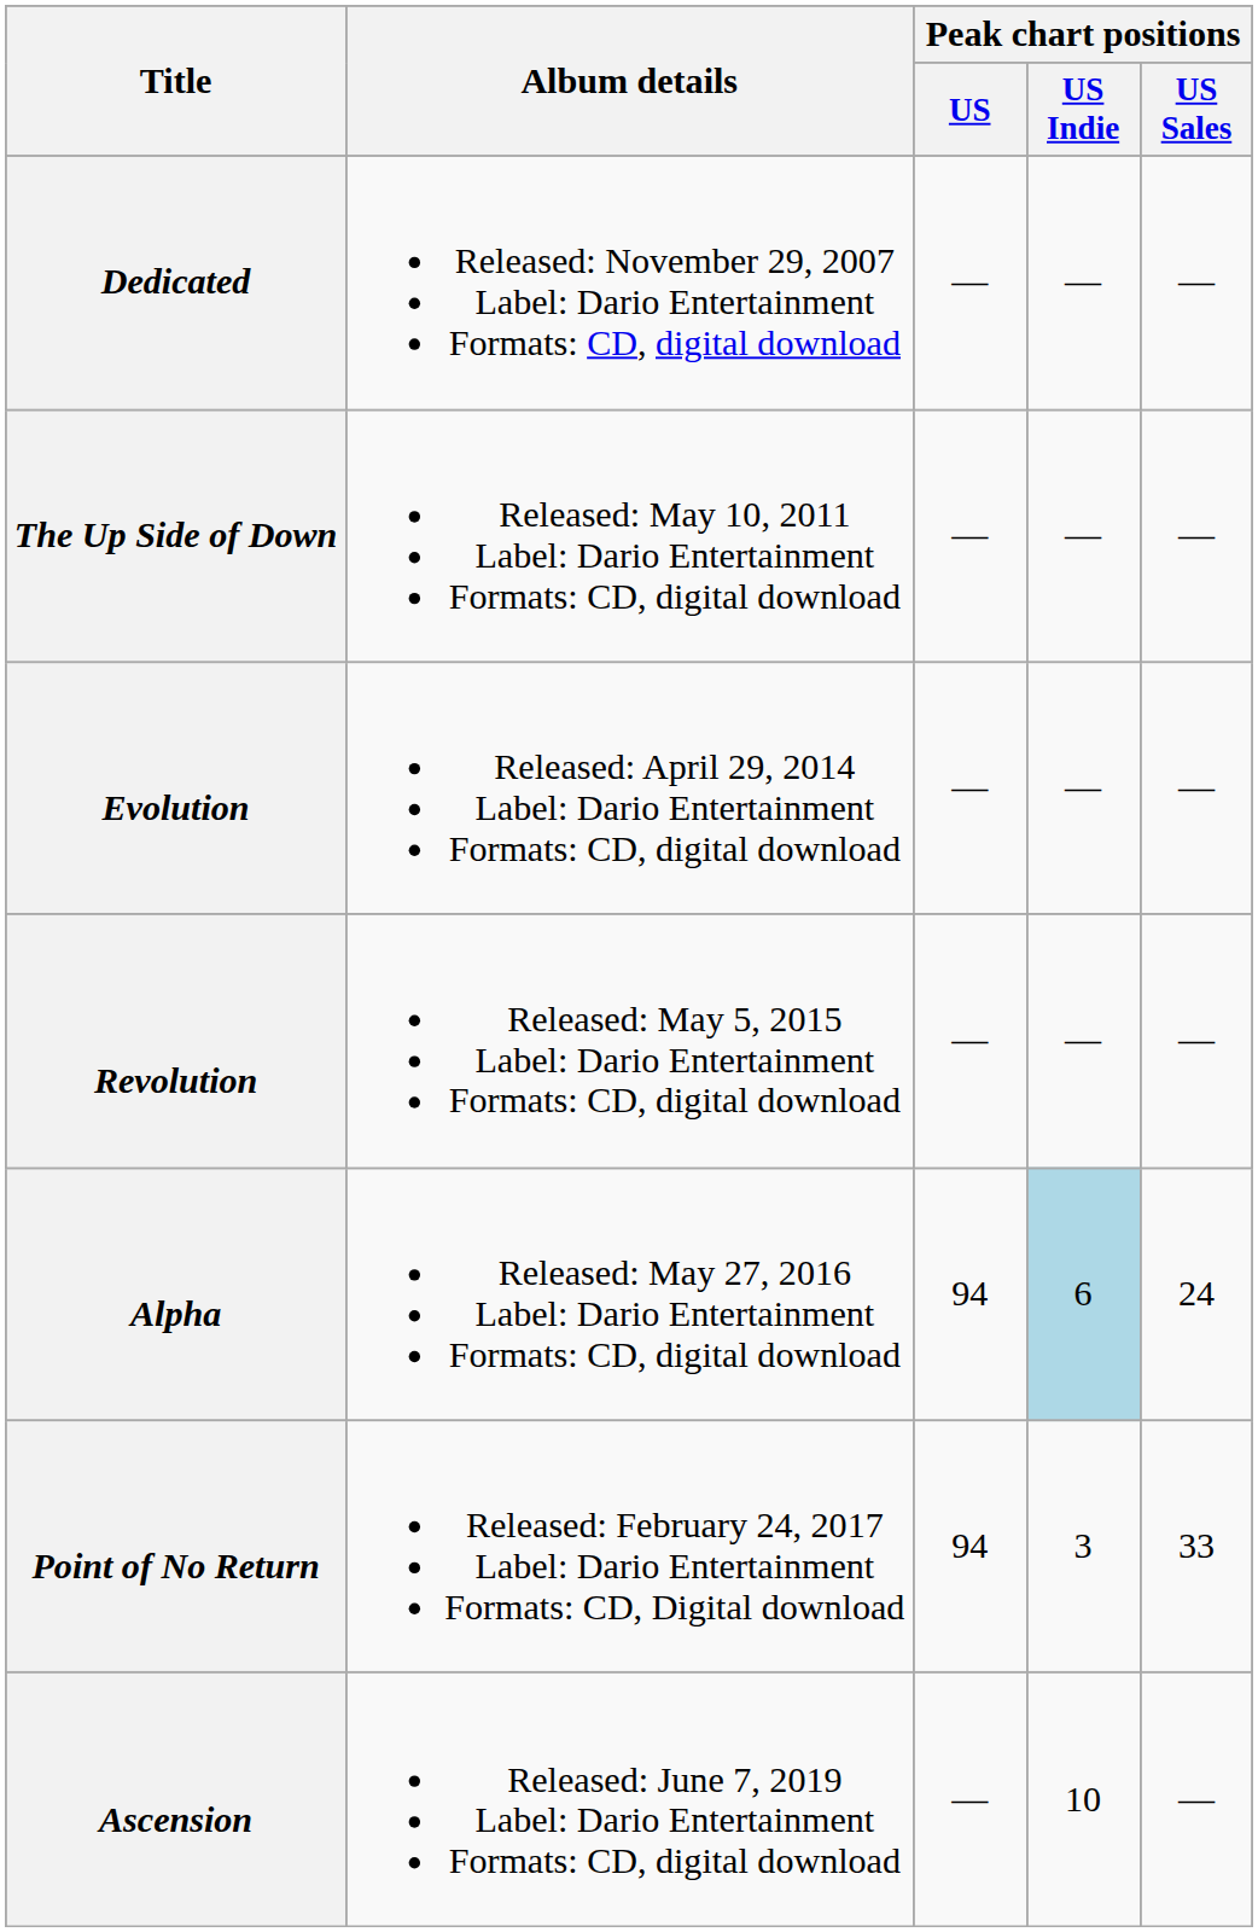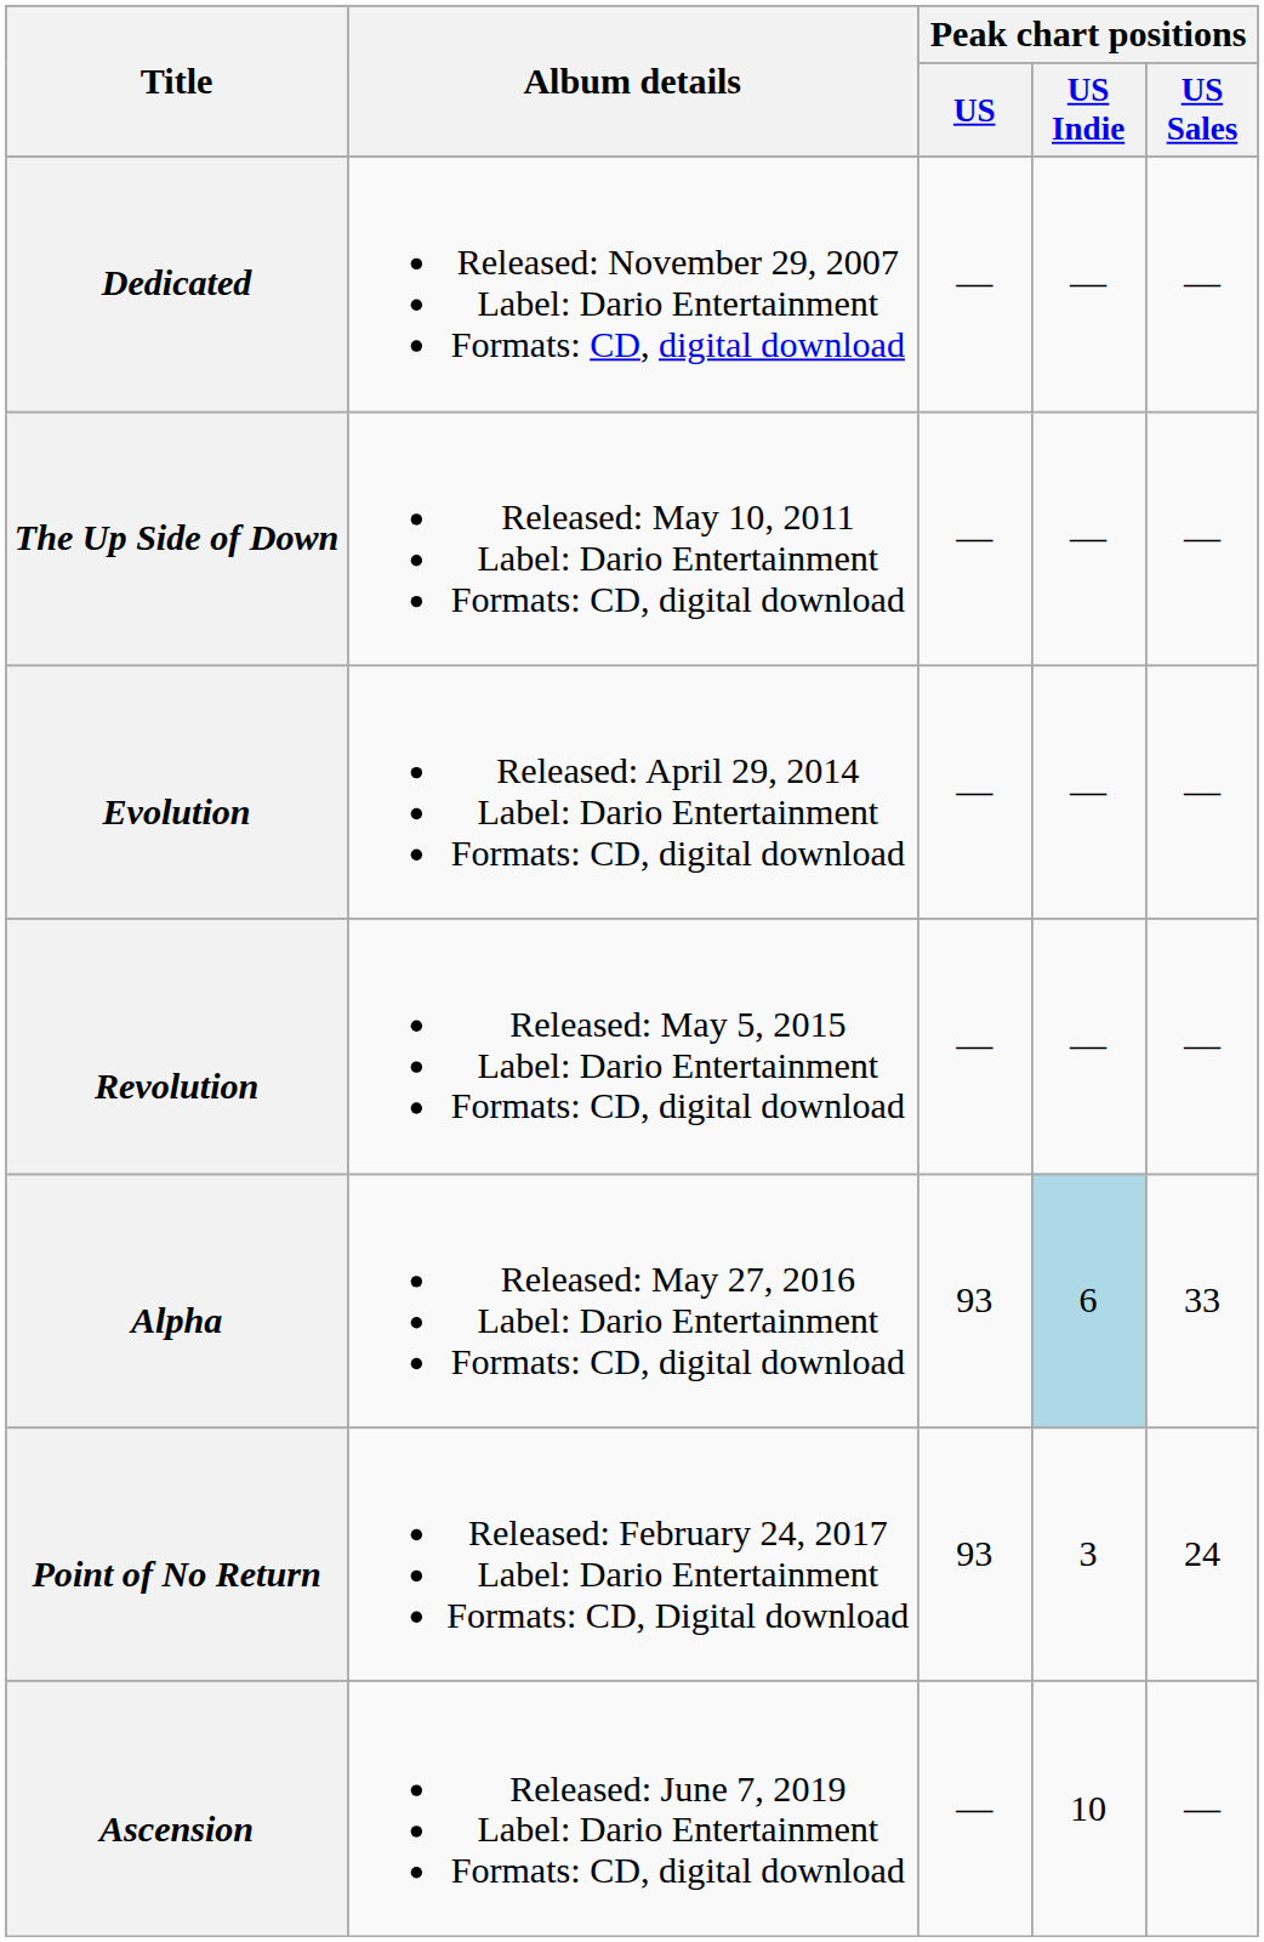Alpha | Peak chart positions / US: 94 -> 93
Alpha | Peak chart positions / US Sales: 24 -> 33
Point of No Return | Peak chart positions / US: 94 -> 93
Point of No Return | Peak chart positions / US Sales: 33 -> 24
